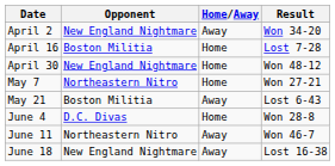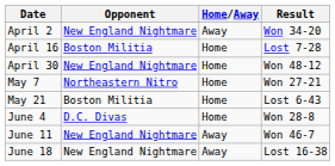May 21 | Home/Away: Away -> Home
June 11 | Opponent: Northeastern Nitro -> New England Nightmare
